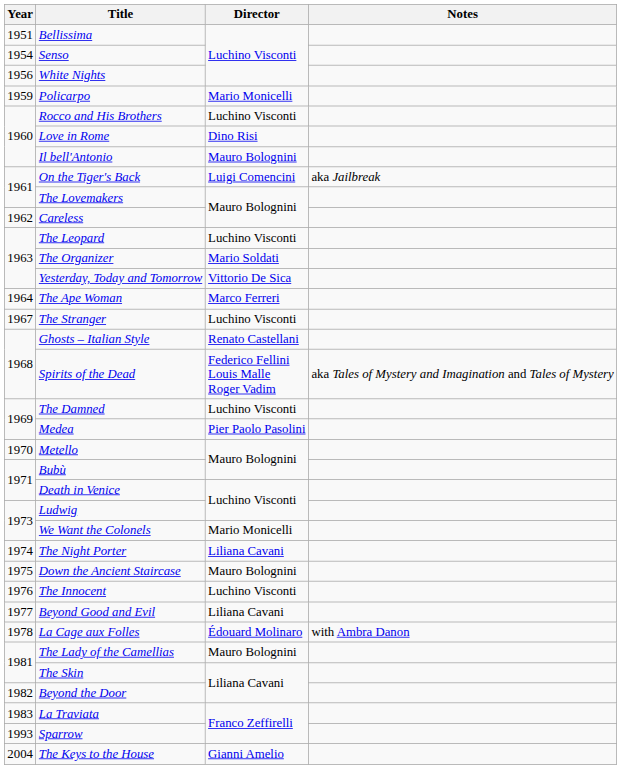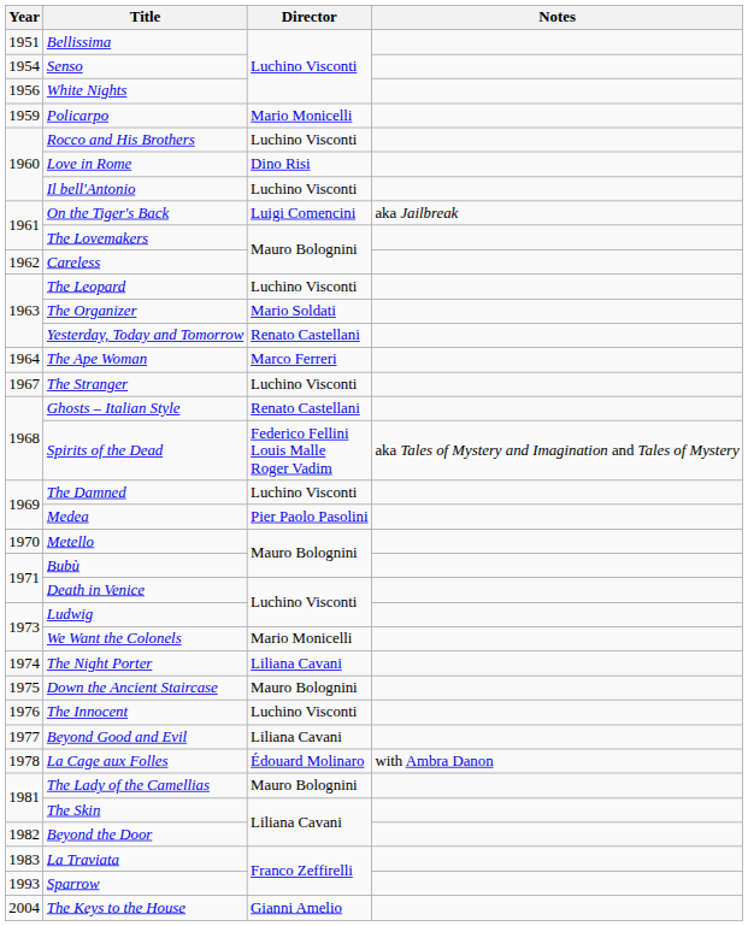Il bell'Antonio | Director: Mauro Bolognini -> Luchino Visconti
Yesterday, Today and Tomorrow | Director: Vittorio De Sica -> Renato Castellani
